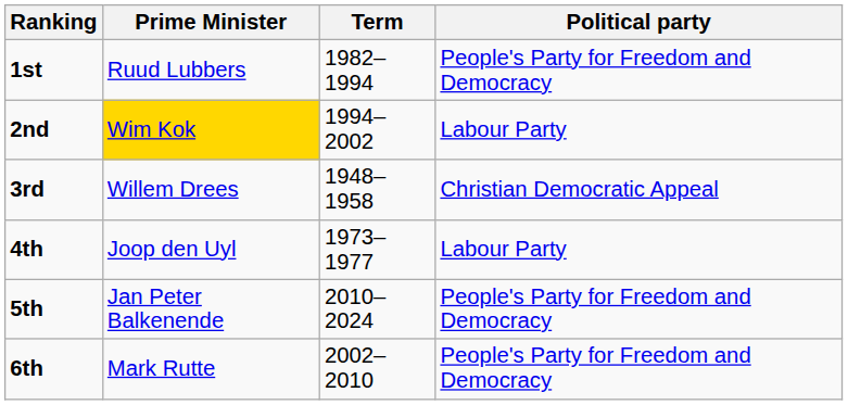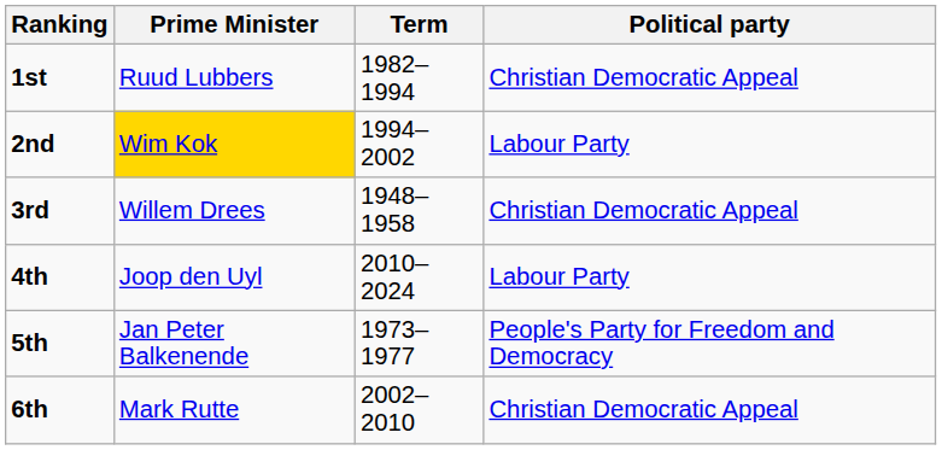1st | Political party: People's Party for Freedom and Democracy -> Christian Democratic Appeal
4th | Term: 1973–1977 -> 2010–2024
5th | Term: 2010–2024 -> 1973–1977
6th | Political party: People's Party for Freedom and Democracy -> Christian Democratic Appeal
